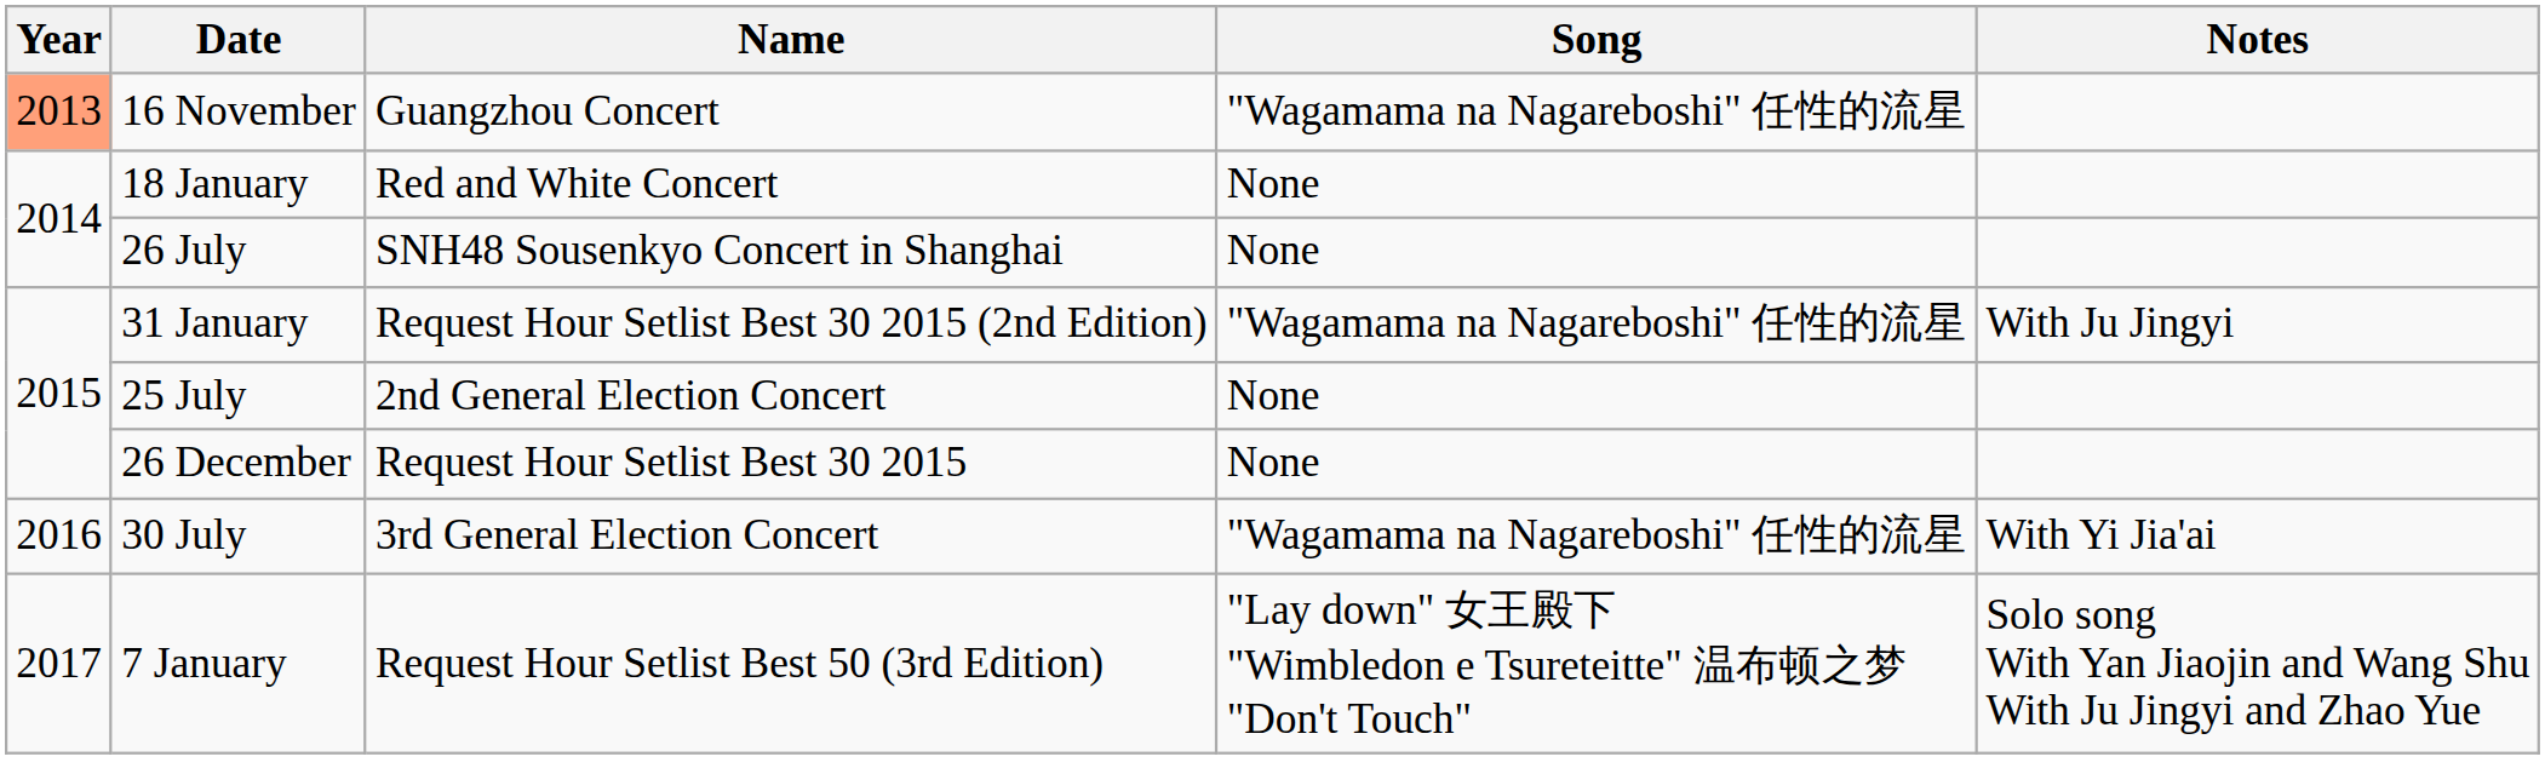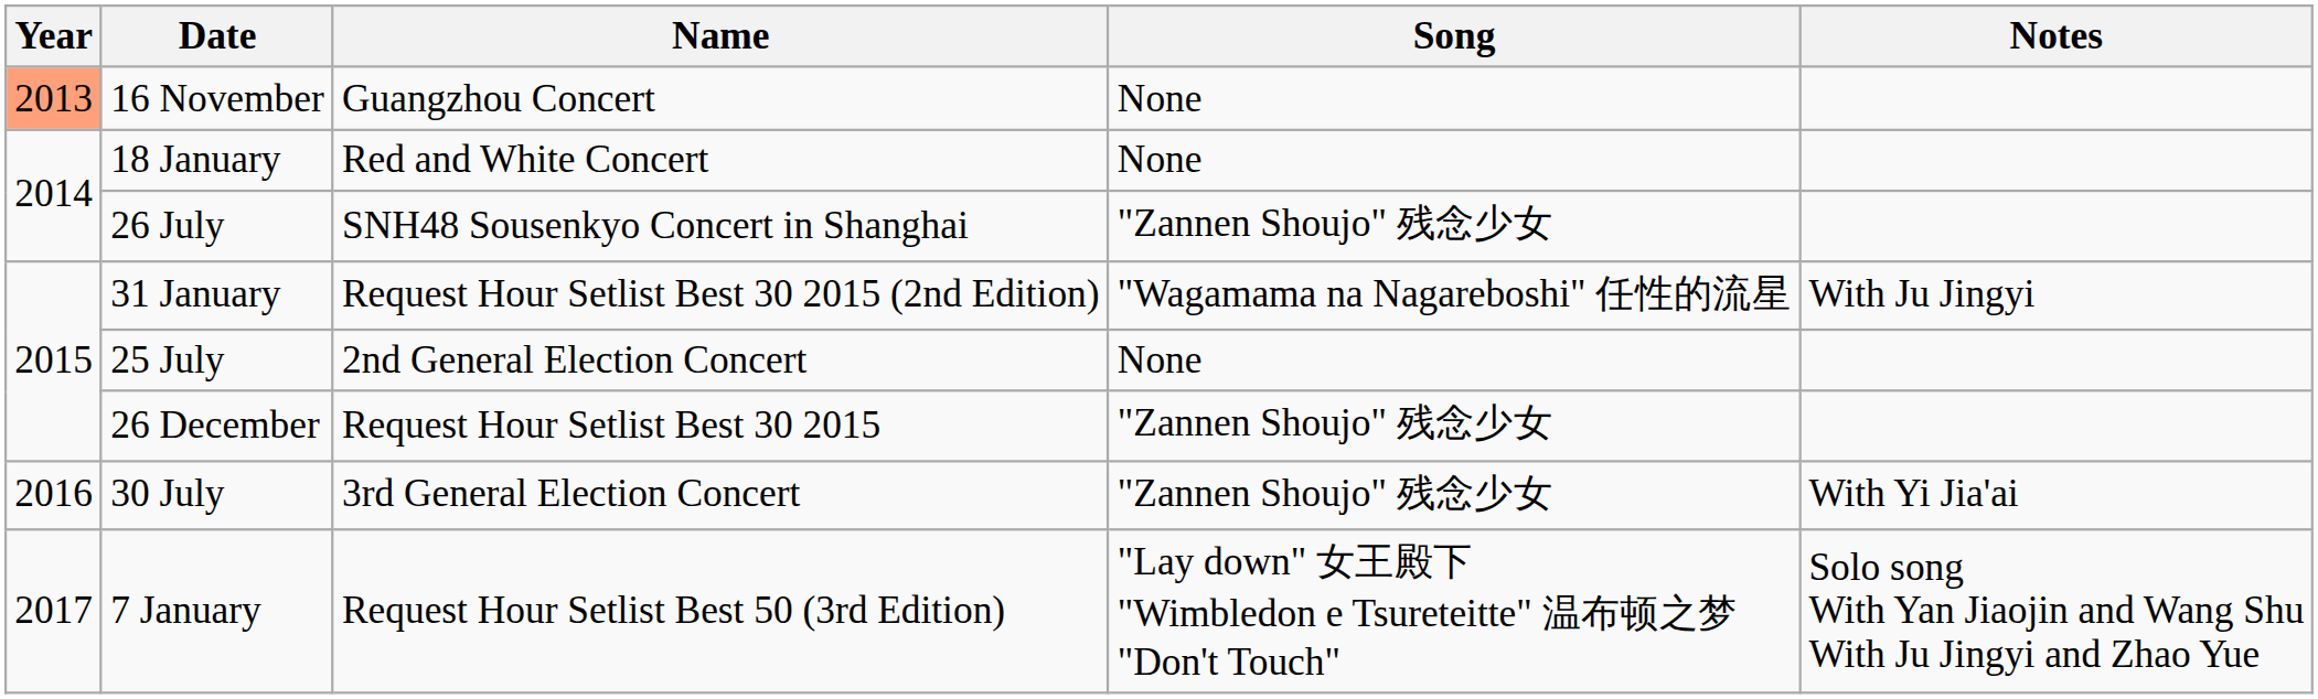16 November | Song: "Wagamama na Nagareboshi" 任性的流星 -> None
26 July | Song: None -> "Zannen Shoujo" 残念少女
26 December | Song: None -> "Zannen Shoujo" 残念少女
30 July | Song: "Wagamama na Nagareboshi" 任性的流星 -> "Zannen Shoujo" 残念少女
